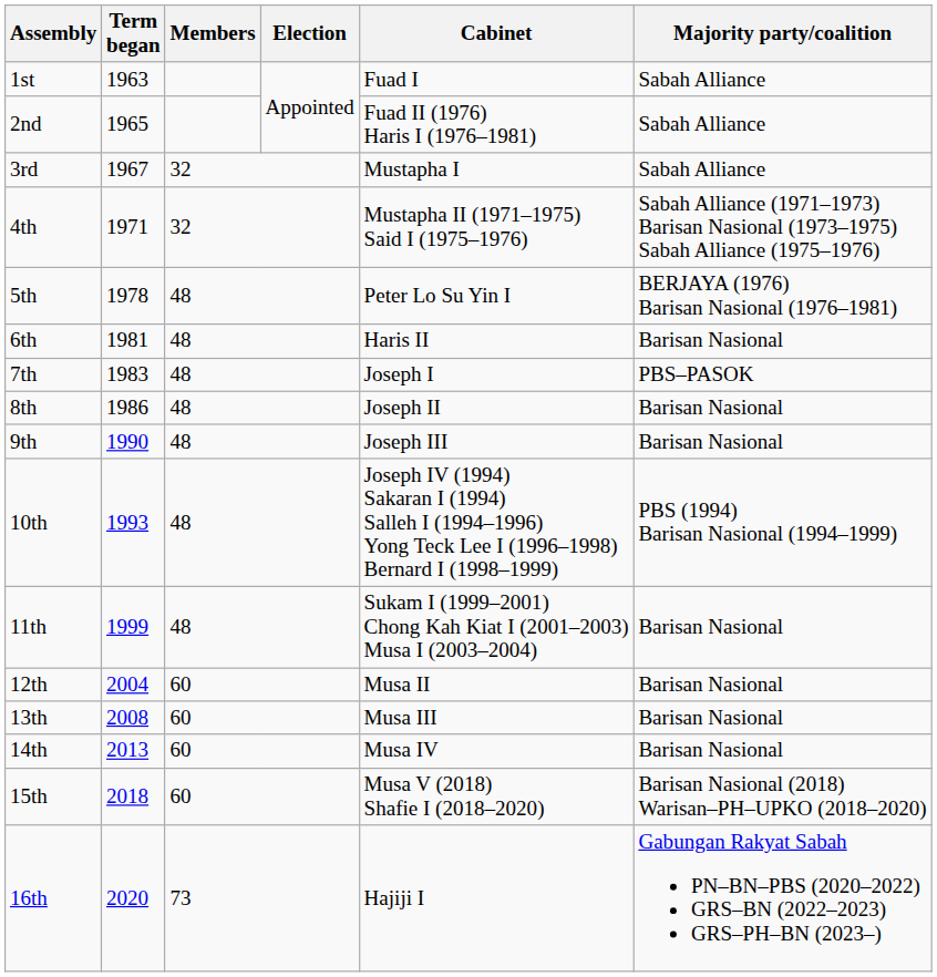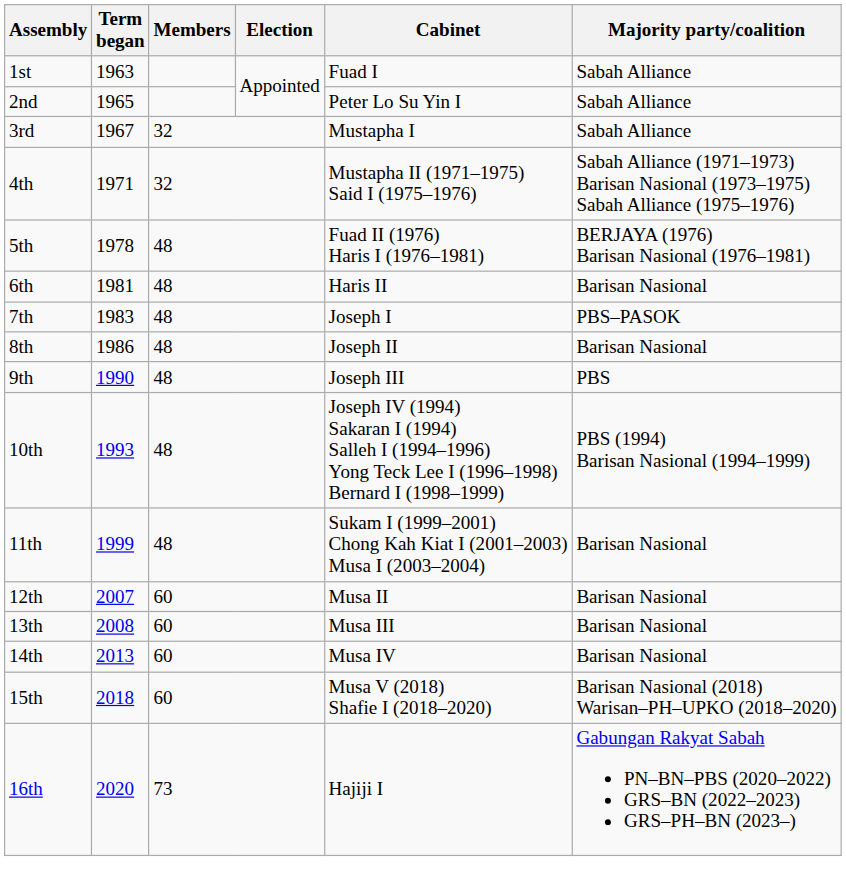2nd | Cabinet: Fuad II (1976) Haris I (1976–1981) -> Peter Lo Su Yin I
5th | Cabinet: Peter Lo Su Yin I -> Fuad II (1976) Haris I (1976–1981)
9th | Majority party/coalition: Barisan Nasional -> PBS
12th | Term began: 2004 -> 2007
